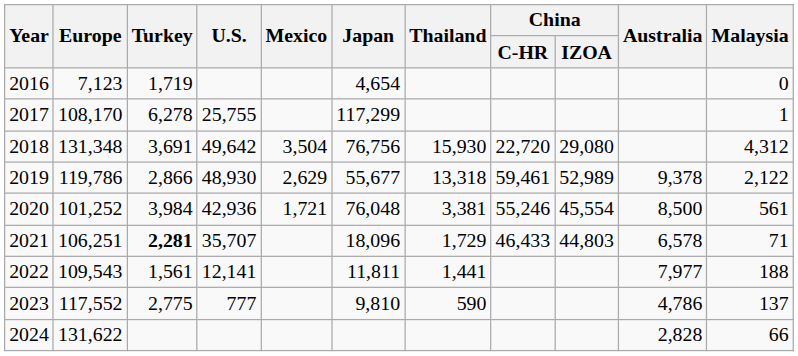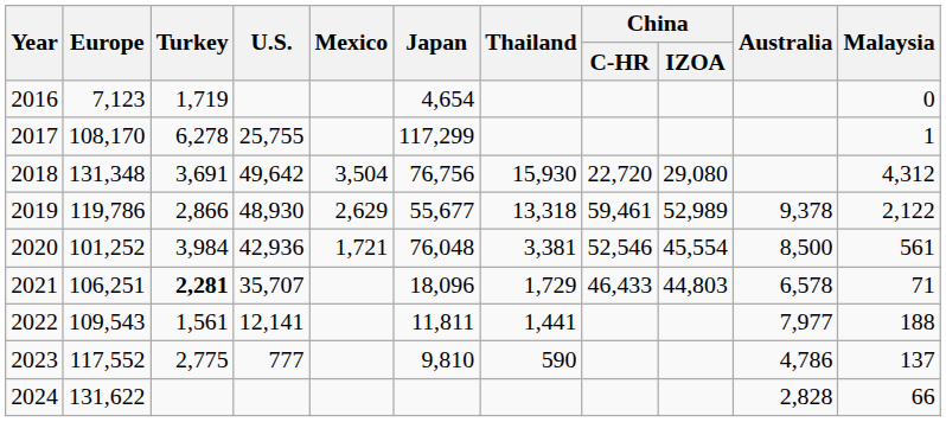2020 | China / C-HR: 55,246 -> 52,546
